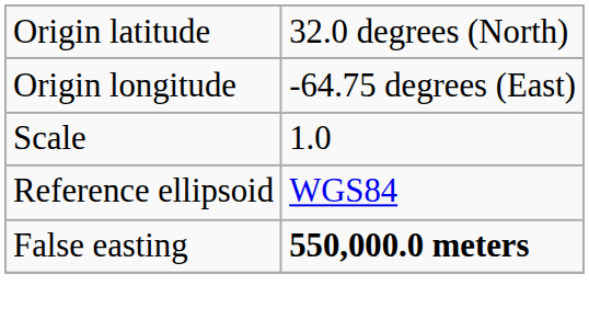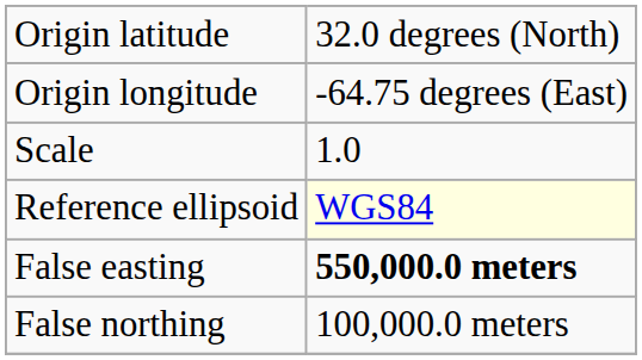Reference ellipsoid | column 2: no background -> lightyellow background
+ row: False northing | 100,000.0 meters
